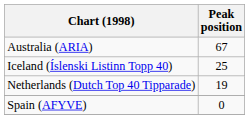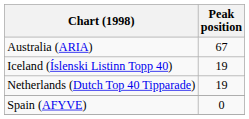Iceland (Íslenski Listinn Topp 40) | Peak position: 25 -> 19
